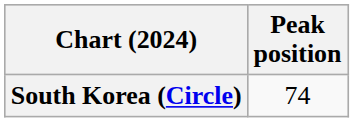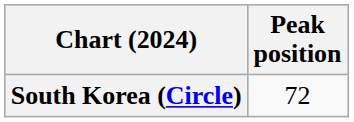South Korea (Circle) | Peak position: 74 -> 72
